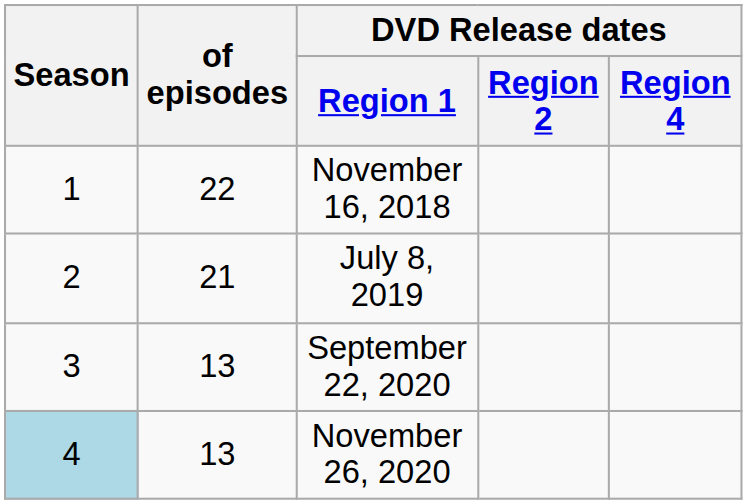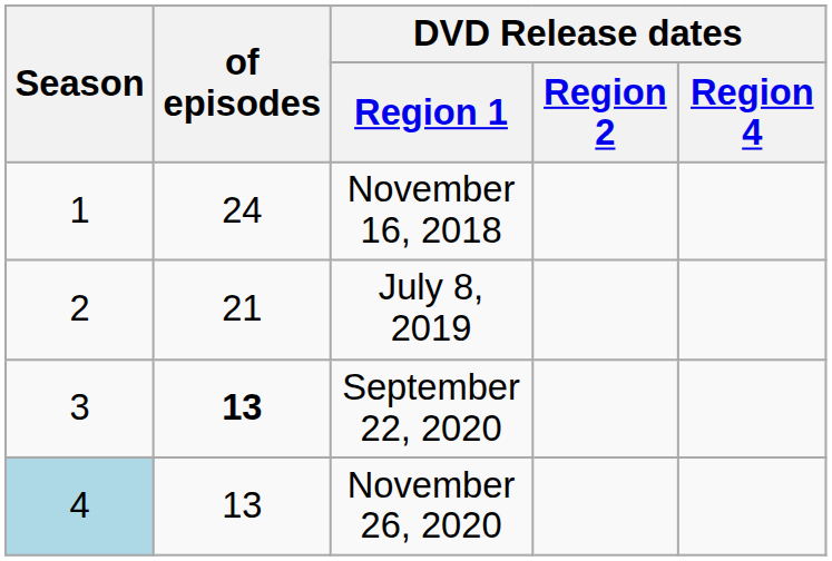November 16, 2018 | of episodes: 22 -> 24
September 22, 2020 | of episodes: normal -> bold
